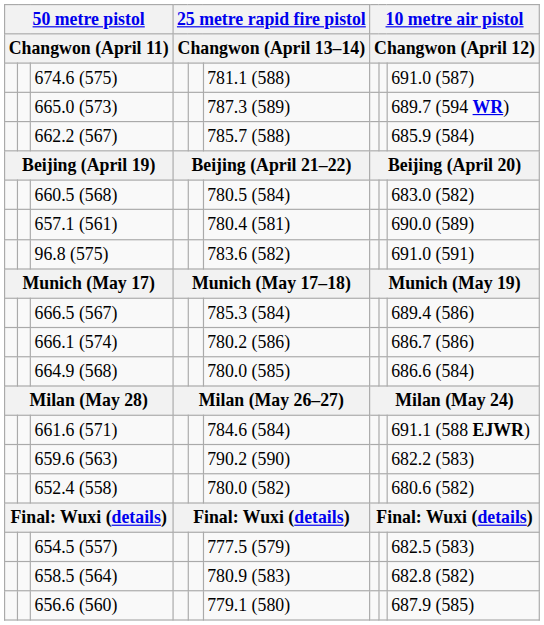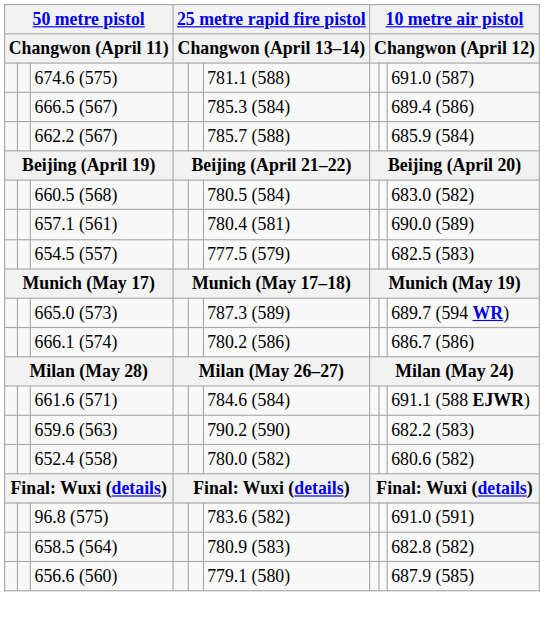rows swapped: 665.0 (573) <-> 666.5 (567)
rows swapped: 654.5 (557) <-> 96.8 (575)
- row: 664.9 (568) | 780.0 (585) | 686.6 (584)
